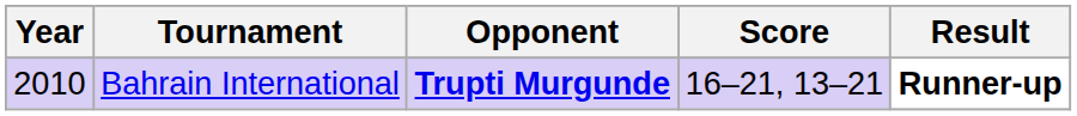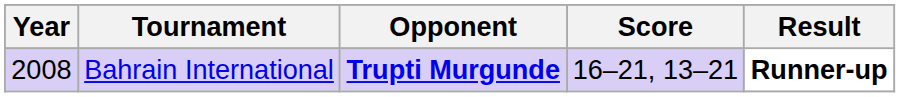Bahrain International | Year: 2010 -> 2008
